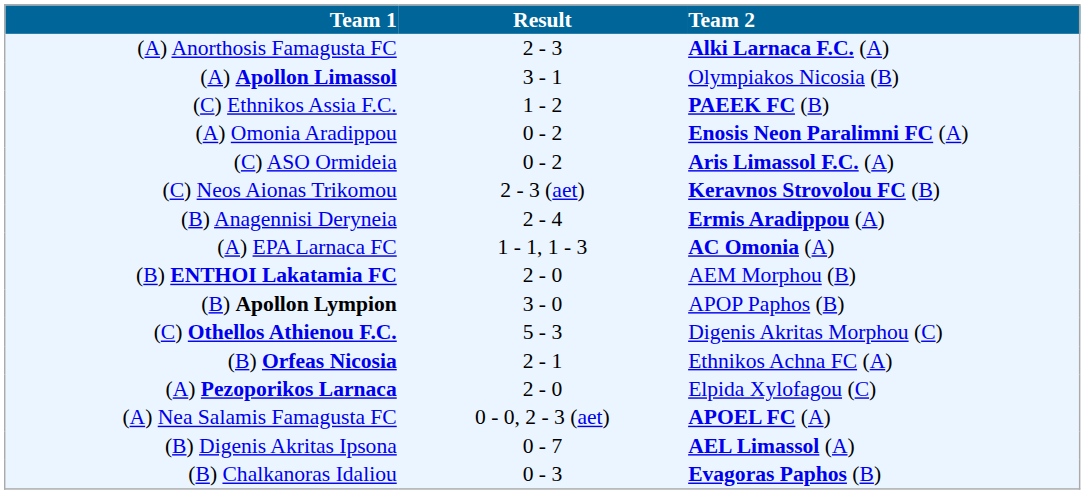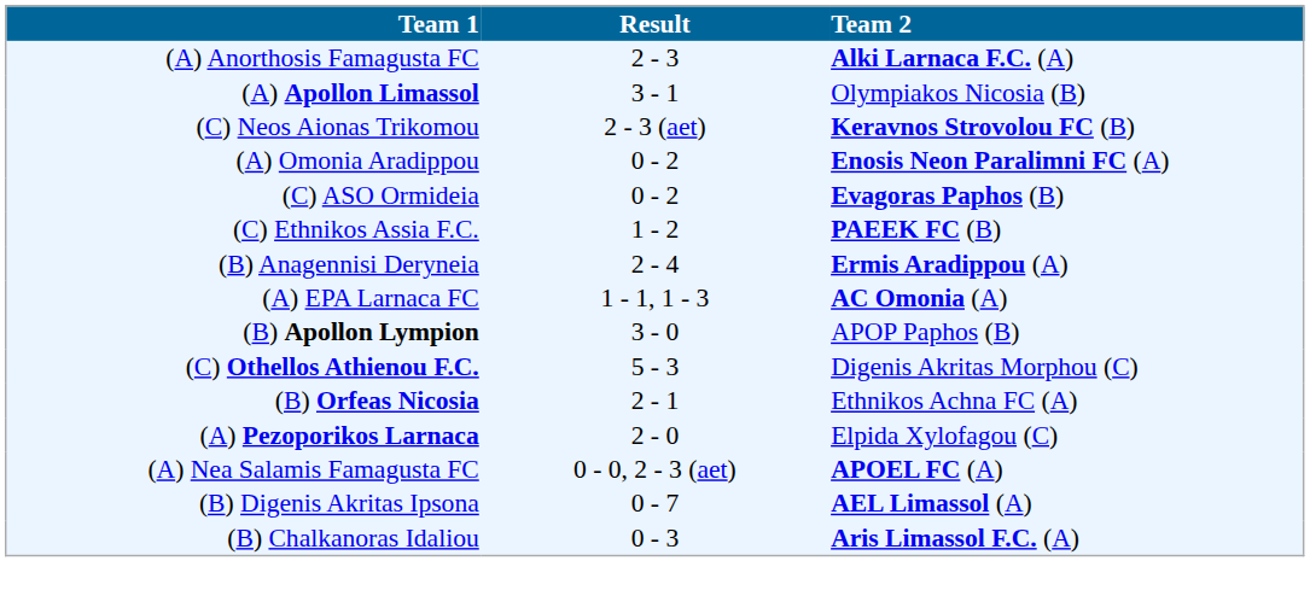rows swapped: (C) Neos Aionas Trikomou <-> (C) Ethnikos Assia F.C.
(C) ASO Ormideia | Team 2: Aris Limassol F.C. (A) -> Evagoras Paphos (B)
- row: (B) ENTHOI Lakatamia FC | 2 - 0 | AEM Morphou (B)
(B) Chalkanoras Idaliou | Team 2: Evagoras Paphos (B) -> Aris Limassol F.C. (A)
